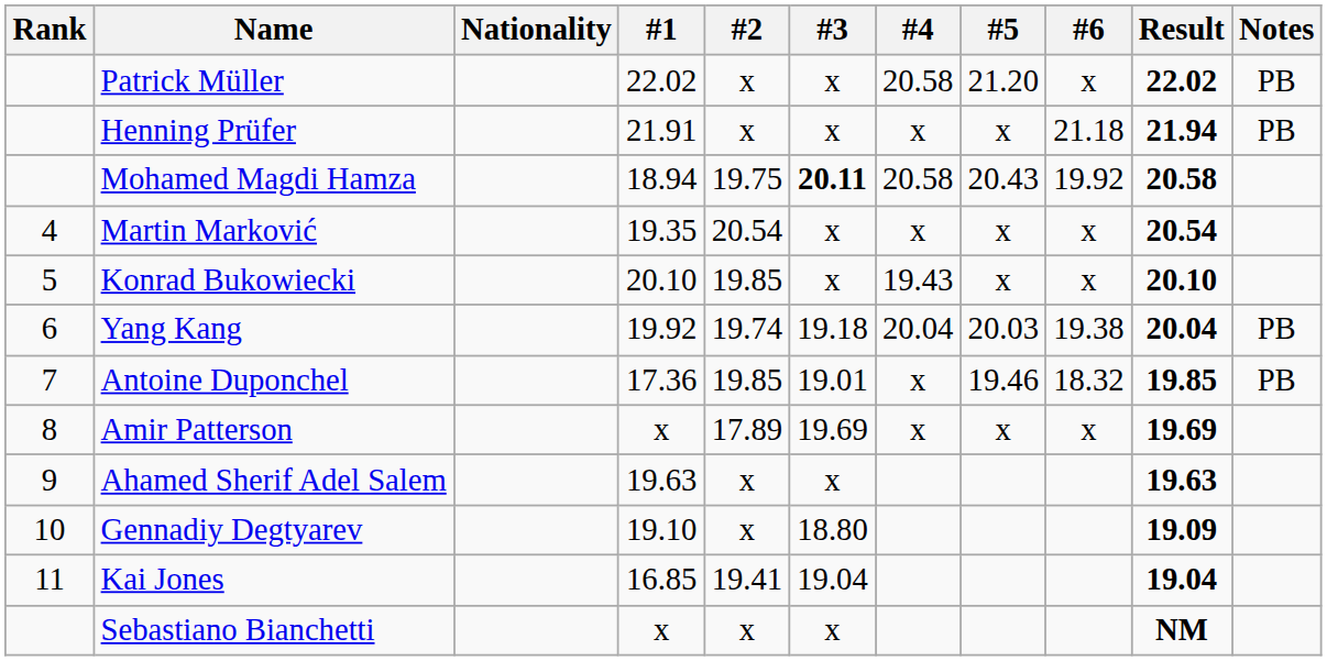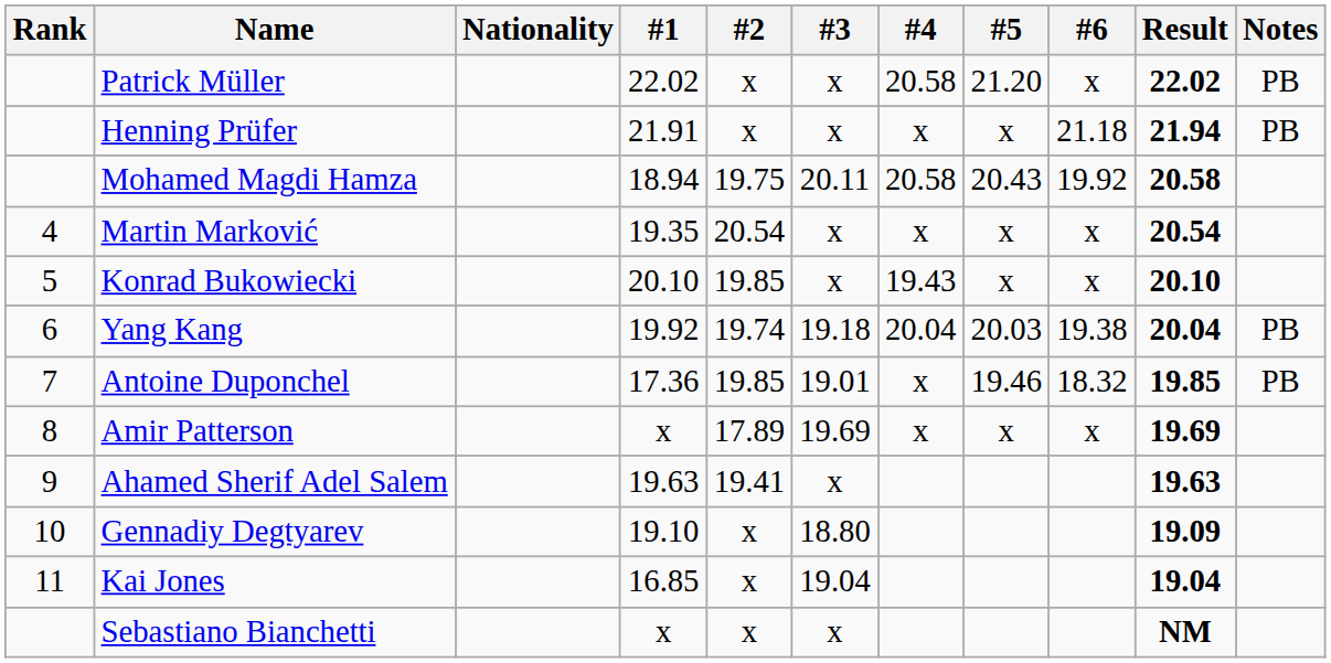Mohamed Magdi Hamza | #3: bold -> normal
Ahamed Sherif Adel Salem | #2: x -> 19.41
Kai Jones | #2: 19.41 -> x
